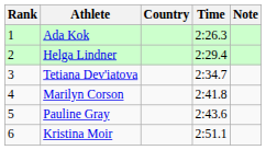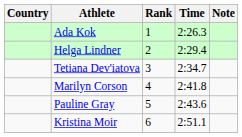columns swapped: Rank <-> Country
